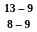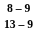rows swapped: 13 – 9 <-> 8 – 9
